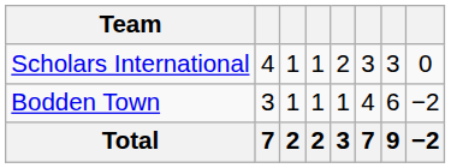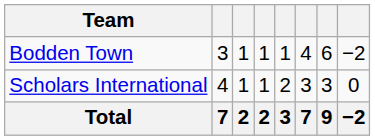rows swapped: Bodden Town <-> Scholars International
